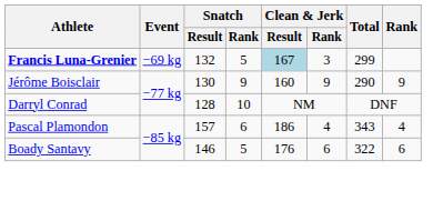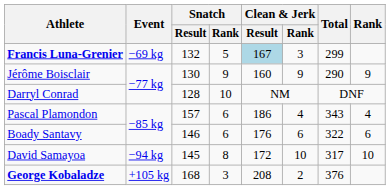Boady Santavy | Snatch / Rank: 5 -> 6
+ row: David Samayoa | −94 kg | 145 | 8 | 172 | 10 | 317 | 10
+ row: George Kobaladze | +105 kg | 168 | 3 | 208 | 2 | 376
